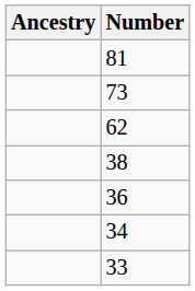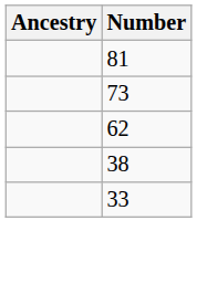- row: 36
- row: 34
